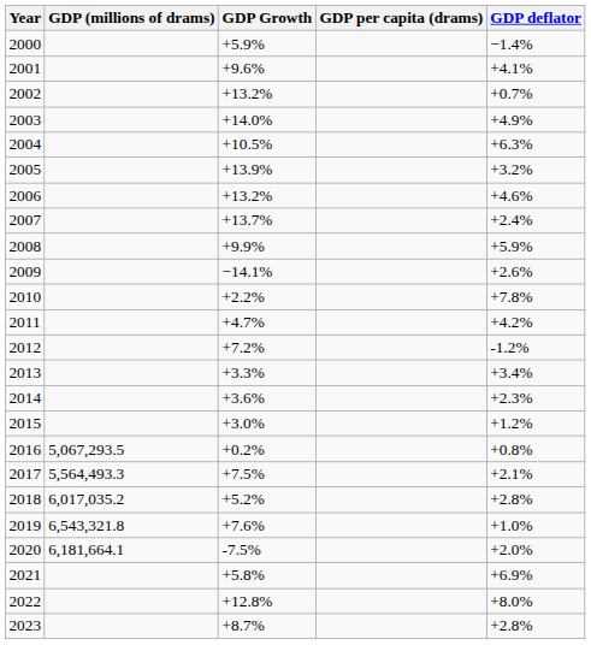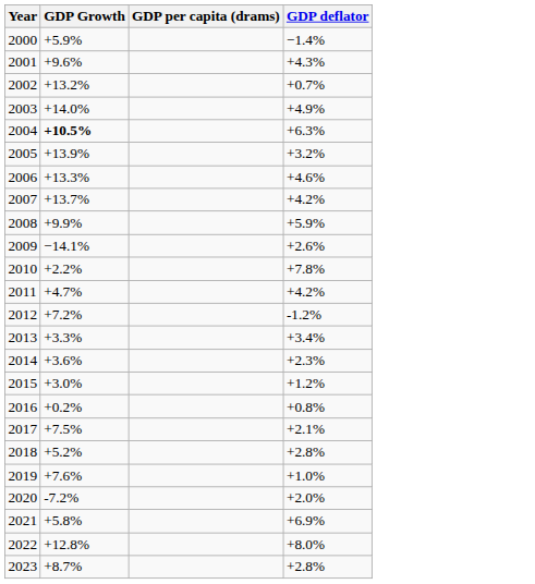- column: GDP (millions of drams) | 5,067,293.5 | 5,564,493.3 | 6,017,035.2 | 6,543,321.8 | 6,181,664.1
2001 | GDP deflator: +4.1% -> +4.3%
2004 | GDP Growth: normal -> bold
2006 | GDP Growth: +13.2% -> +13.3%
2007 | GDP deflator: +2.4% -> +4.2%
2020 | GDP Growth: -7.5% -> -7.2%
